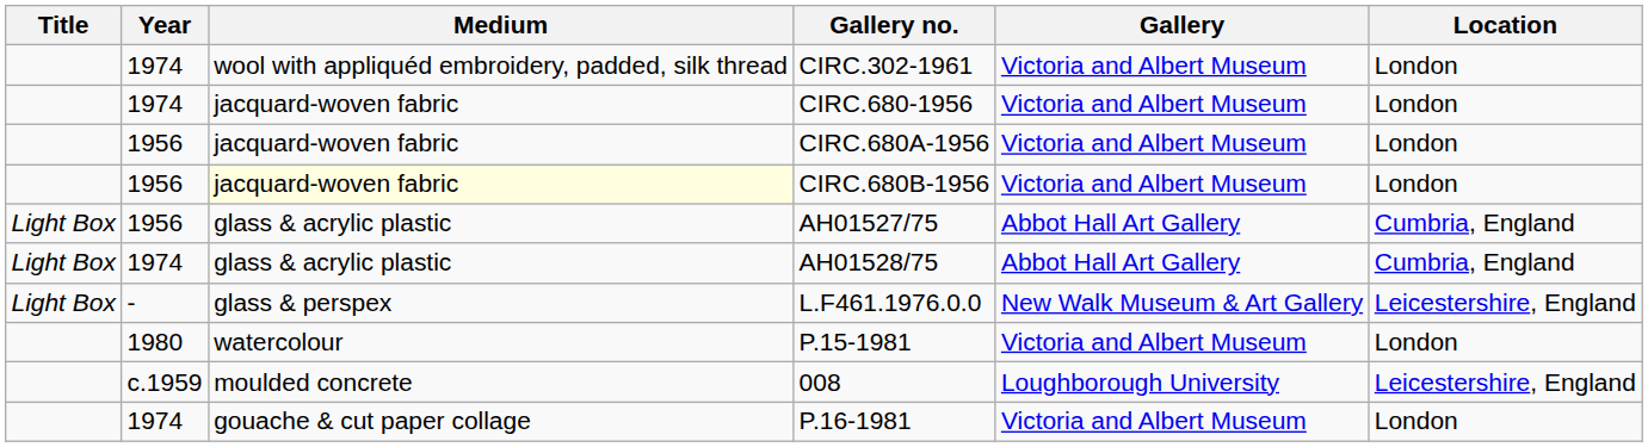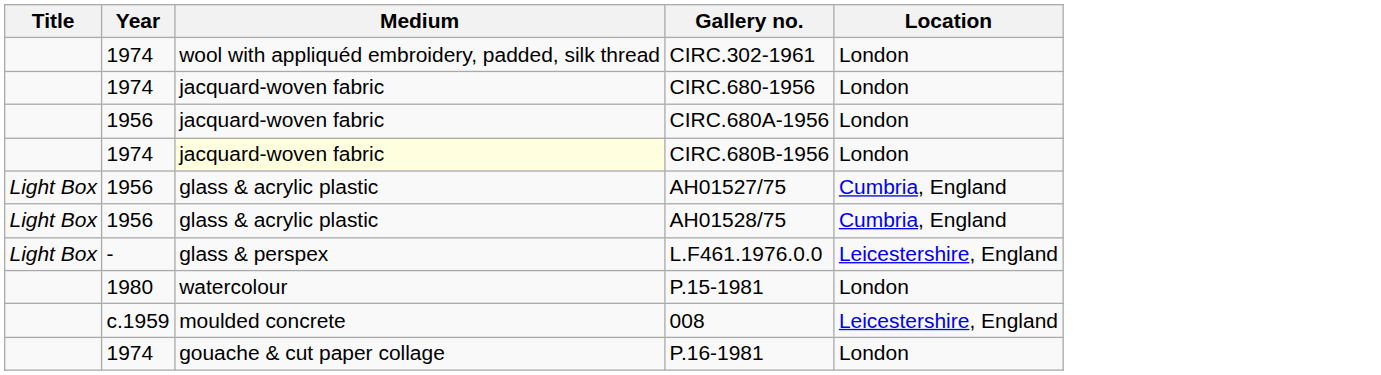- column: Gallery | Victoria and Albert Museum | Victoria and Albert Museum | Victoria and Albert Museum | Victoria and Albert Museum | Abbot Hall Art Gallery | Abbot Hall Art Gallery | New Walk Museum & Art Gallery | Victoria and Albert Museum | Loughborough University | Victoria and Albert Museum
CIRC.680B-1956 | Year: 1956 -> 1974
AH01528/75 | Year: 1974 -> 1956
